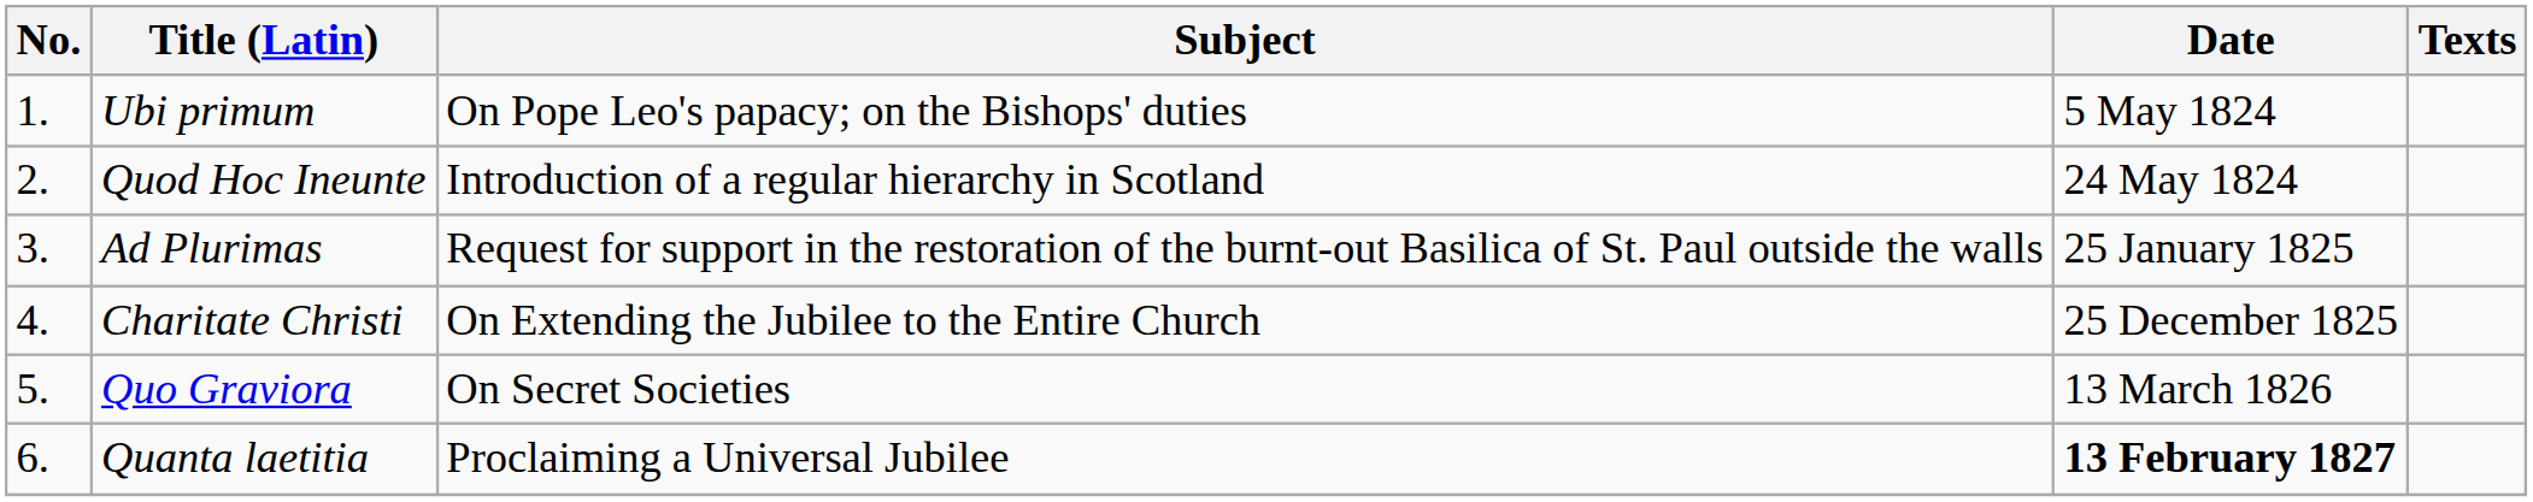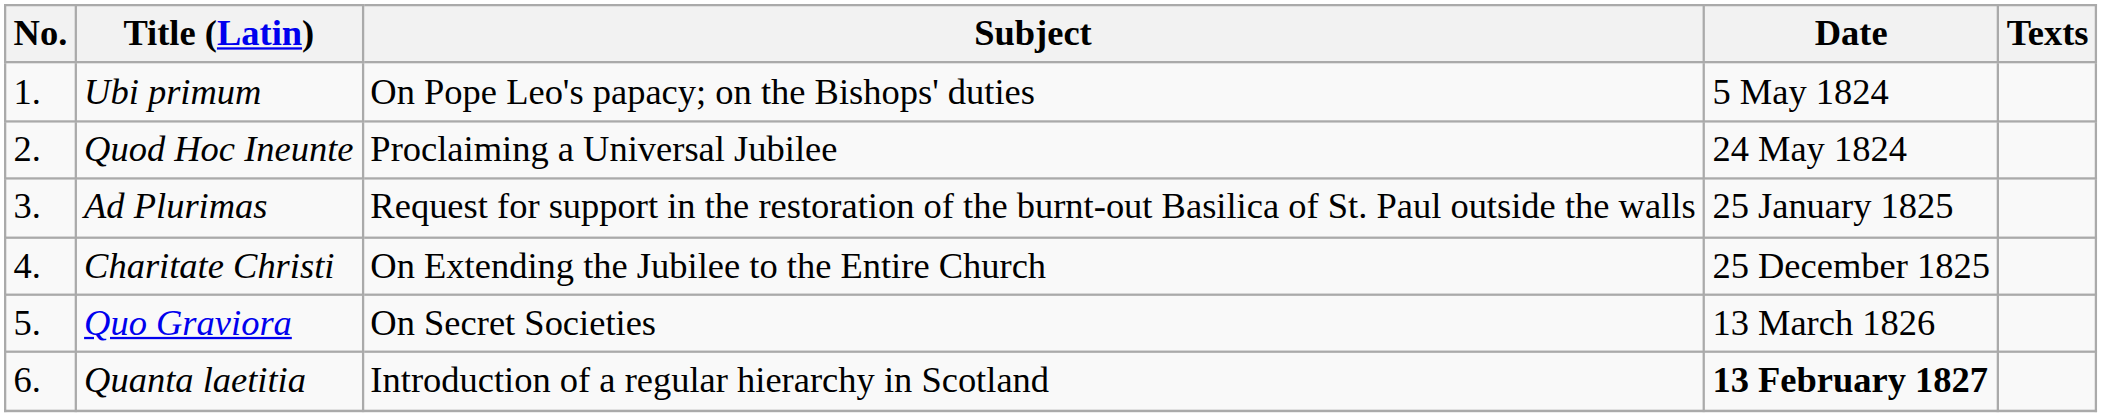Quod Hoc Ineunte | Subject: Introduction of a regular hierarchy in Scotland -> Proclaiming a Universal Jubilee
Quanta laetitia | Subject: Proclaiming a Universal Jubilee -> Introduction of a regular hierarchy in Scotland
